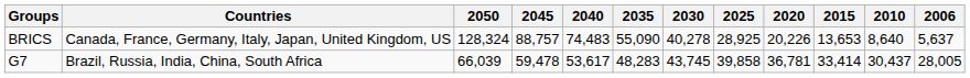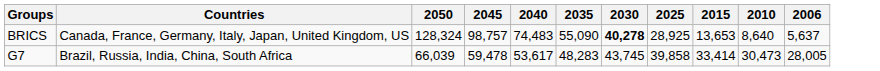- column: 2020 | 20,226 | 36,781
BRICS | 2045: 88,757 -> 98,757
BRICS | 2030: normal -> bold
G7 | 2010: 30,437 -> 30,473
